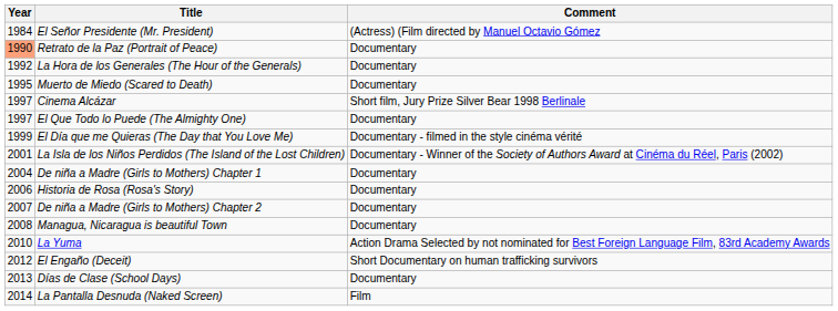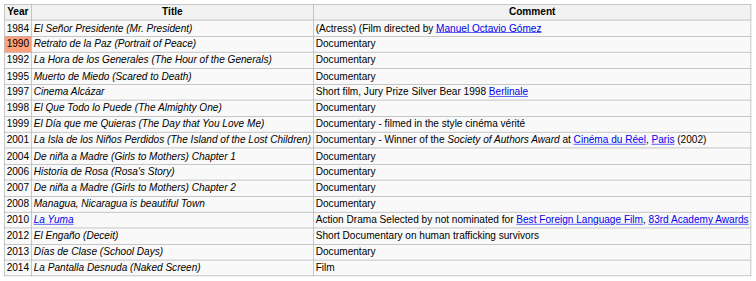El Que Todo lo Puede (The Almighty One) | Year: 1997 -> 1998
